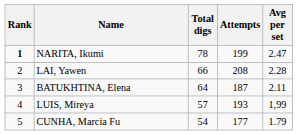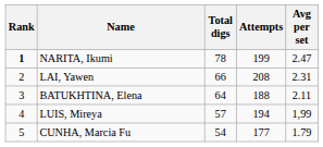LAI, Yawen | Avg per set: 2.28 -> 2.31
BATUKHTINA, Elena | Attempts: 187 -> 188
LUIS, Mireya | Attempts: 193 -> 194
